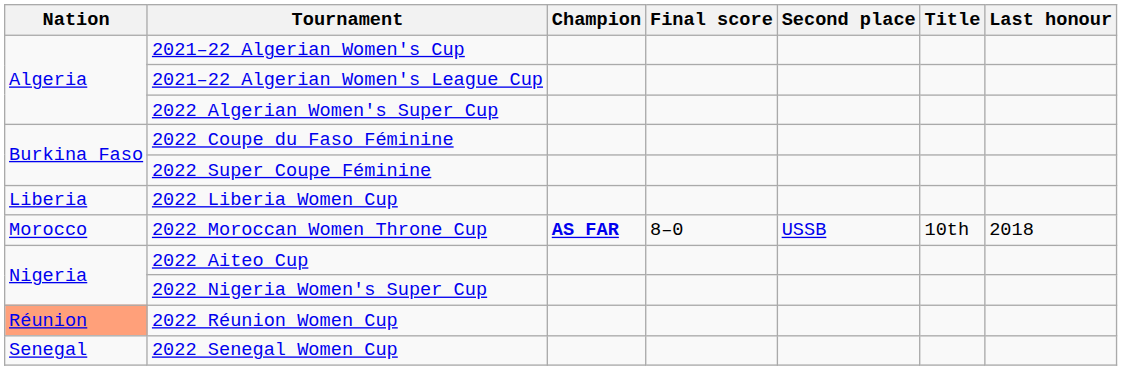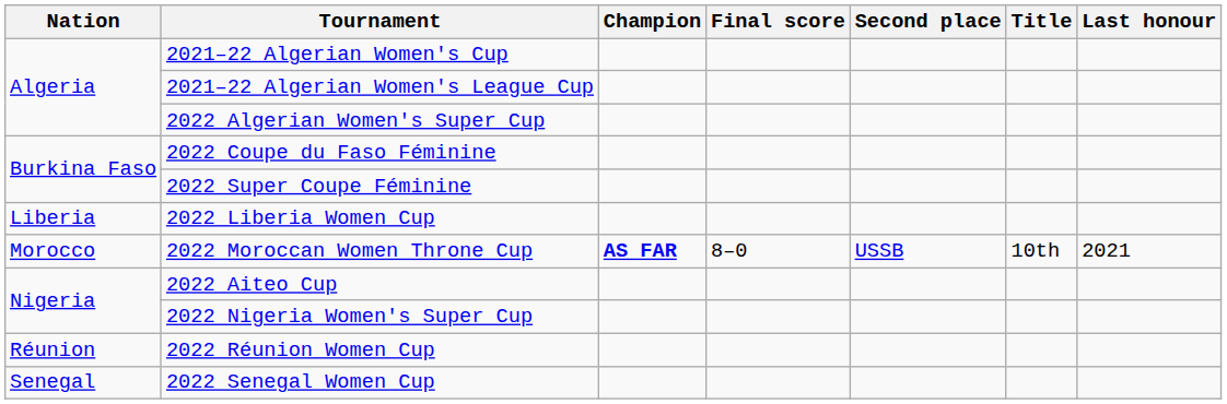2022 Moroccan Women Throne Cup | Last honour: 2018 -> 2021
2022 Réunion Women Cup | Nation: lightsalmon background -> no background
